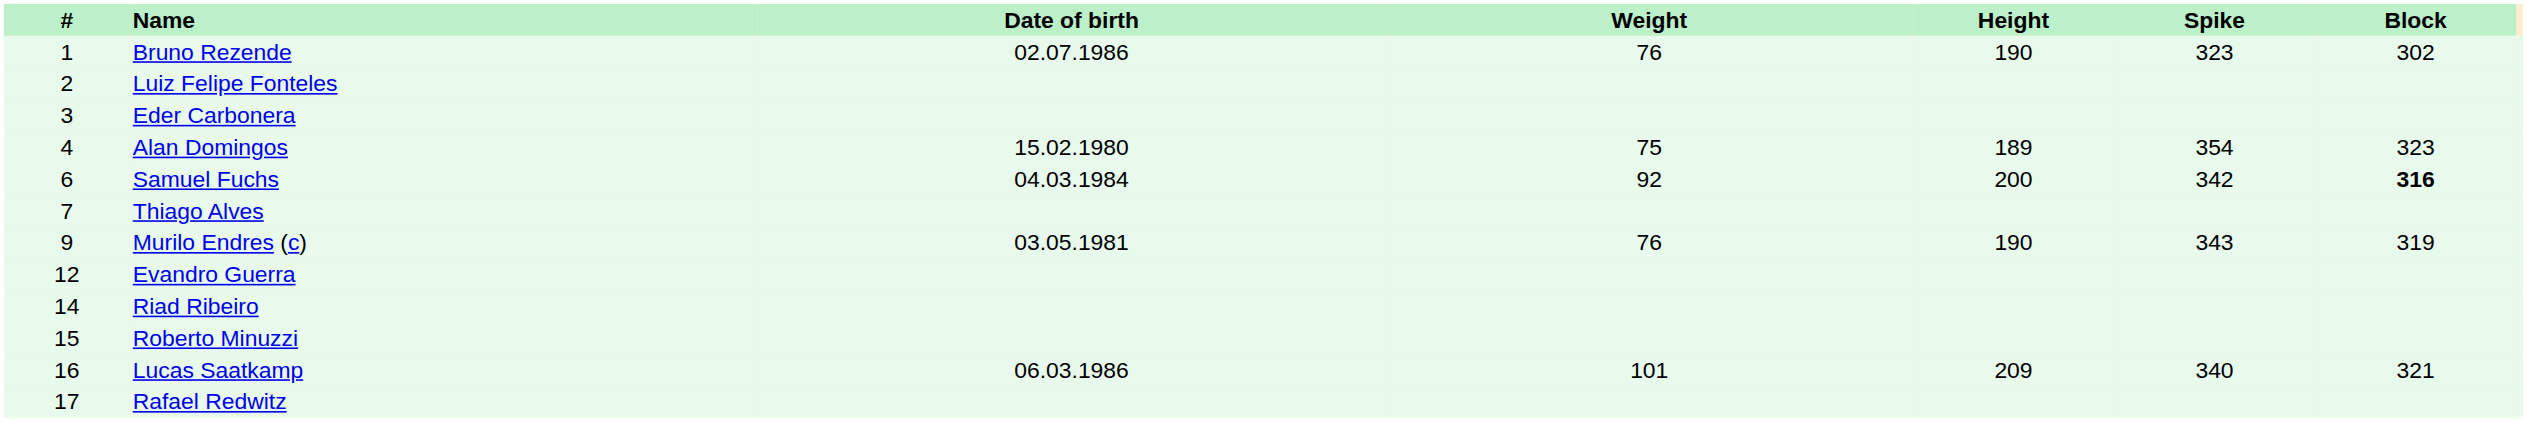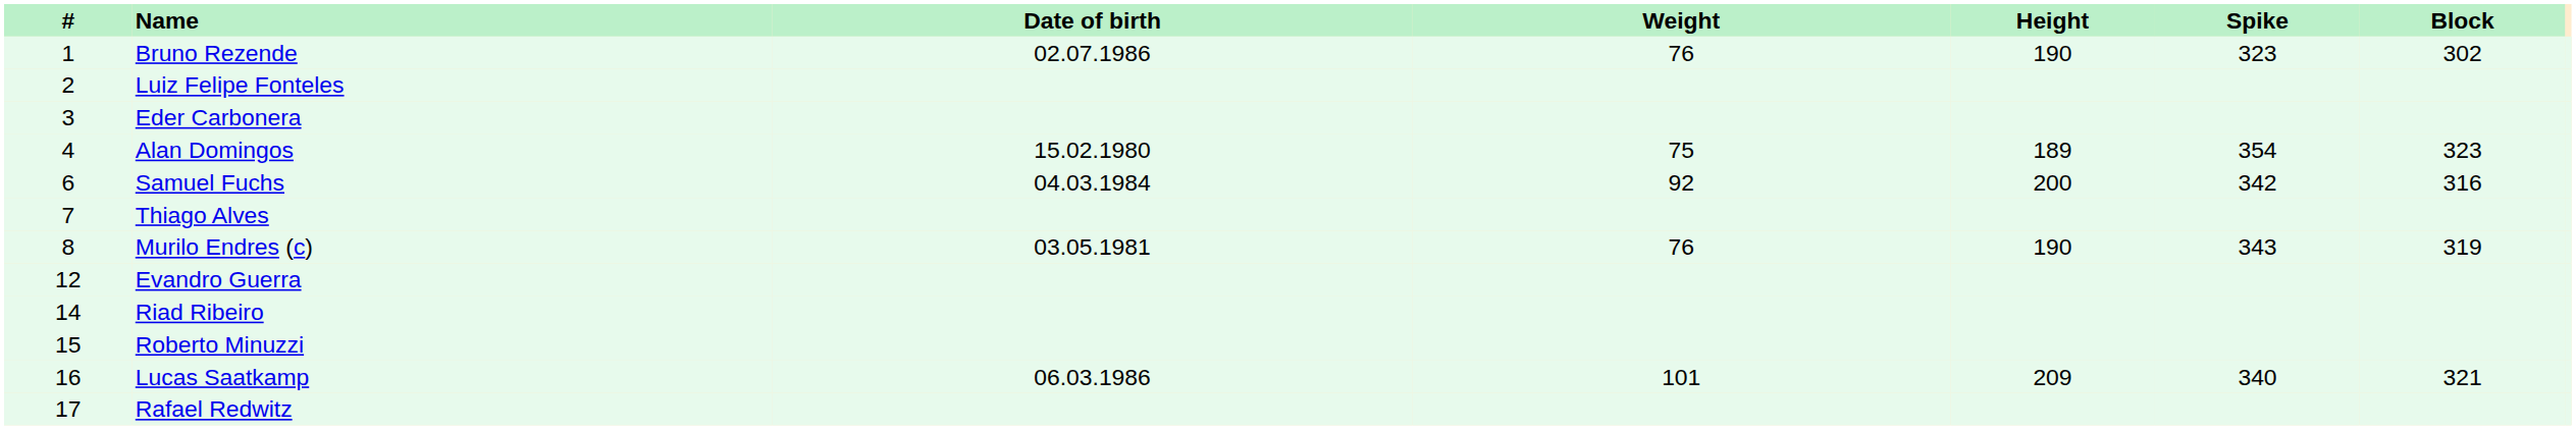Samuel Fuchs | Block: bold -> normal
Murilo Endres (c) | #: 9 -> 8
